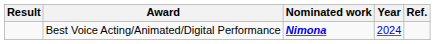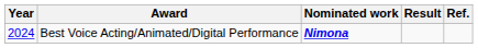columns swapped: Year <-> Result
